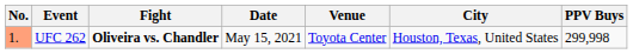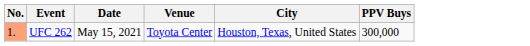- column: Fight | Oliveira vs. Chandler
UFC 262 | PPV Buys: 299,998 -> 300,000
